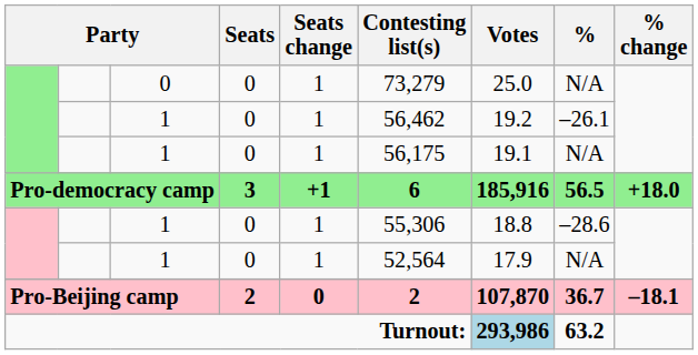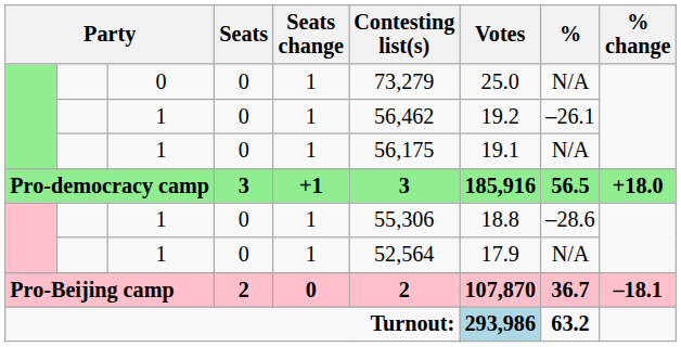Pro-democracy camp | Contesting list(s): 6 -> 3
